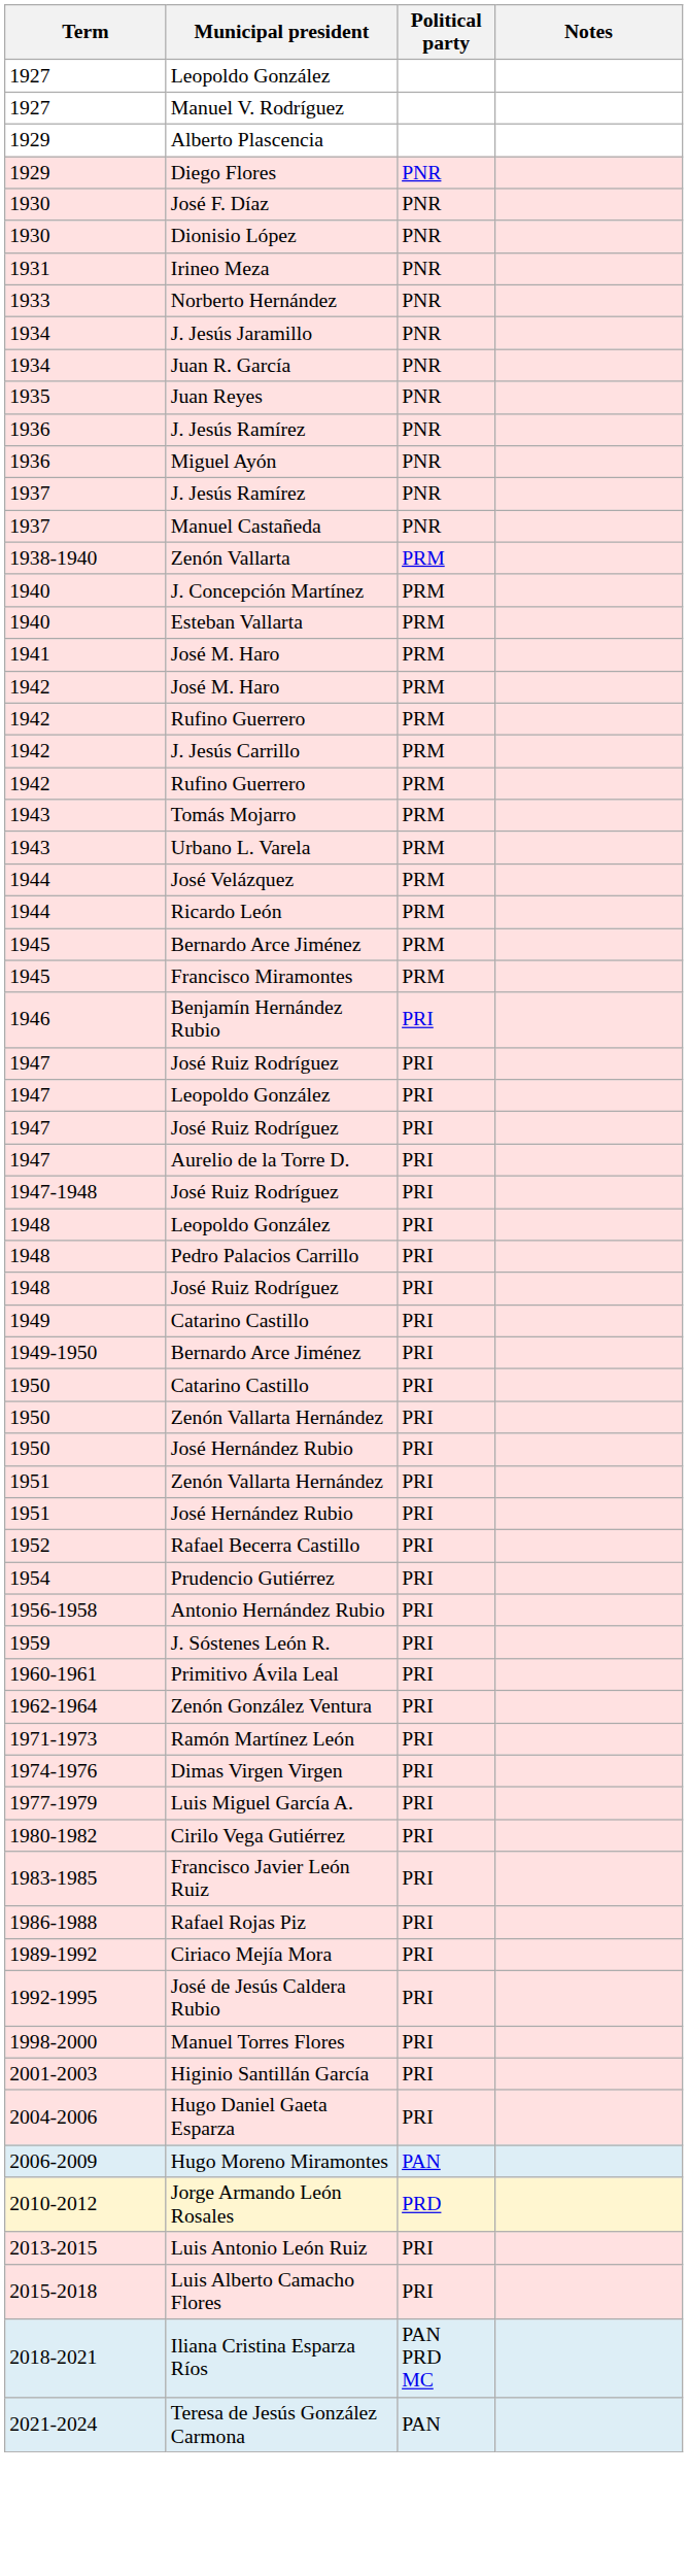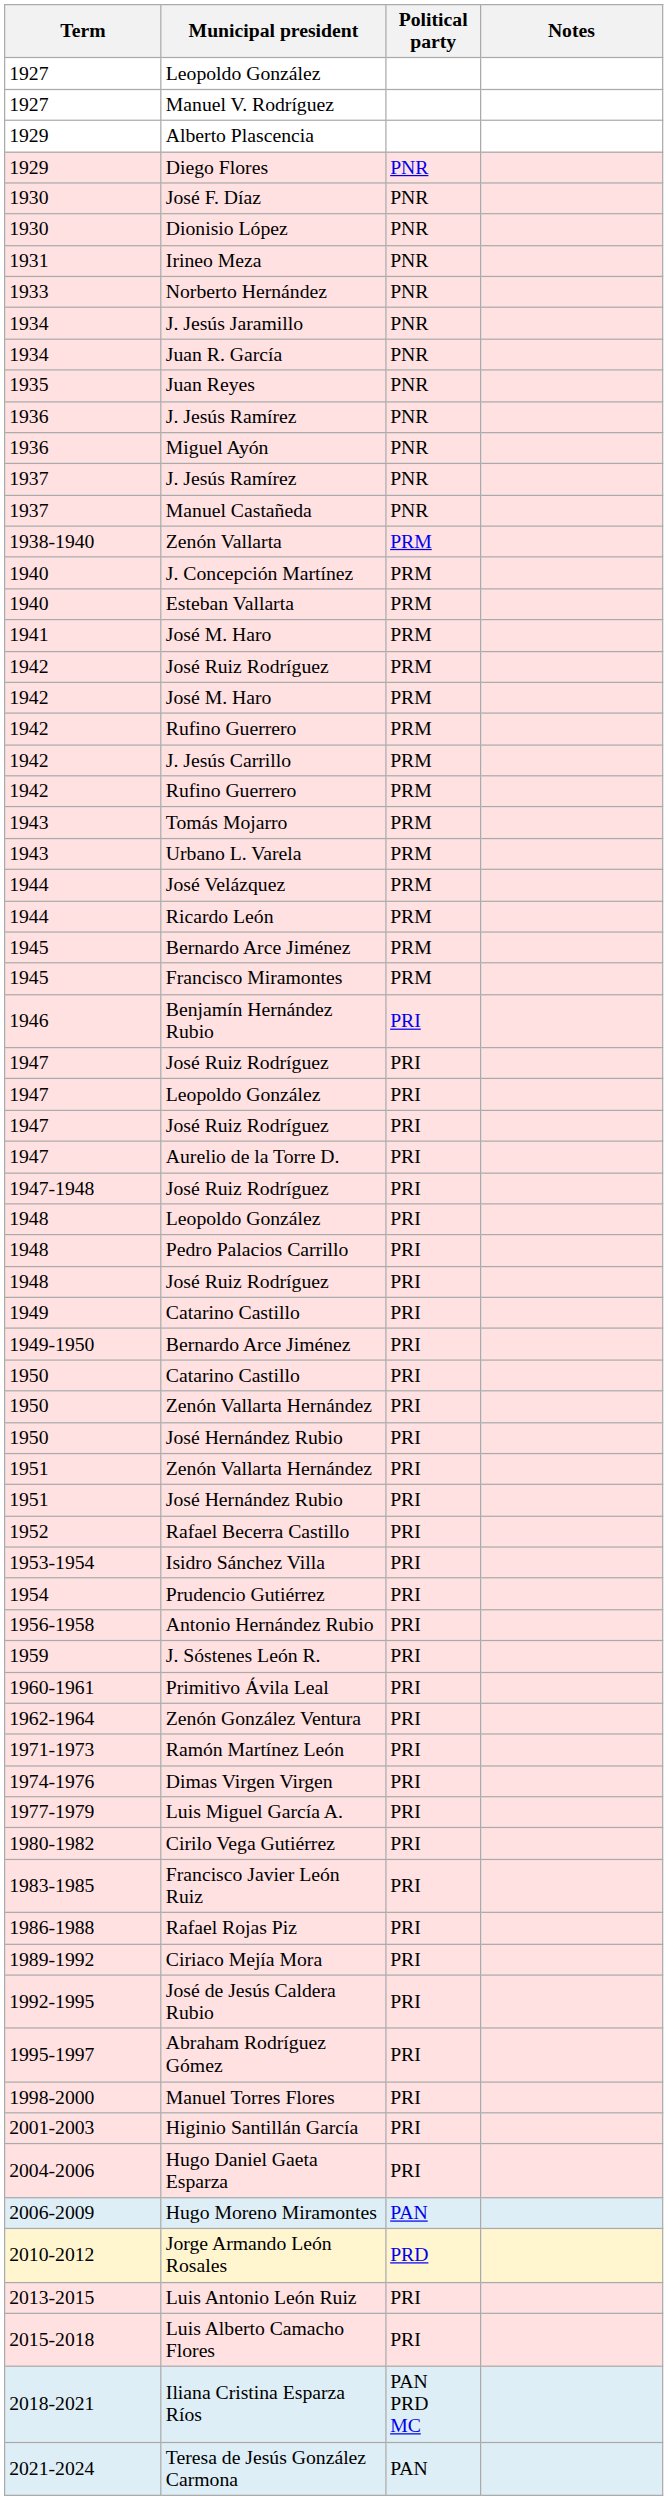+ row: 1942 | José Ruiz Rodríguez | PRM
+ row: 1953-1954 | Isidro Sánchez Villa | PRI
+ row: 1995-1997 | Abraham Rodríguez Gómez | PRI
